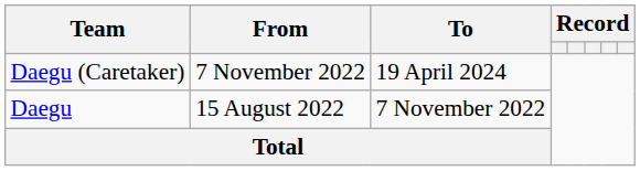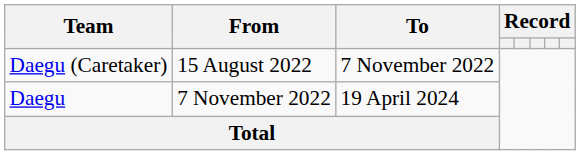Daegu (Caretaker) | From: 7 November 2022 -> 15 August 2022
Daegu (Caretaker) | To: 19 April 2024 -> 7 November 2022
Daegu | From: 15 August 2022 -> 7 November 2022
Daegu | To: 7 November 2022 -> 19 April 2024
